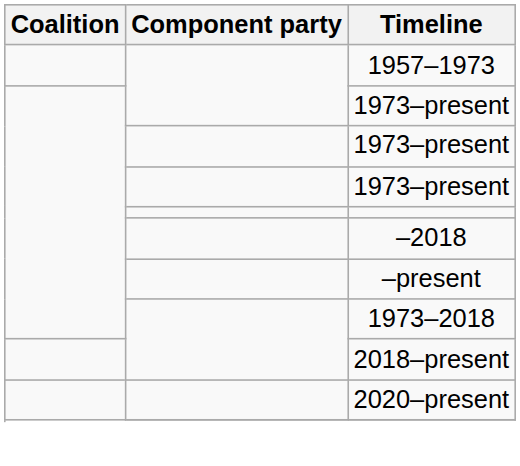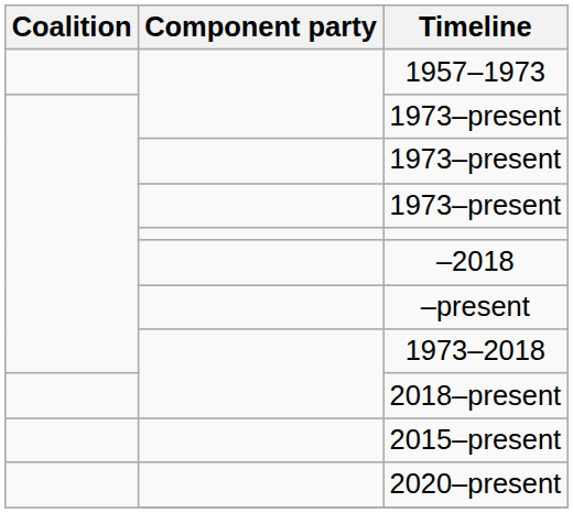+ row: 2015–present
